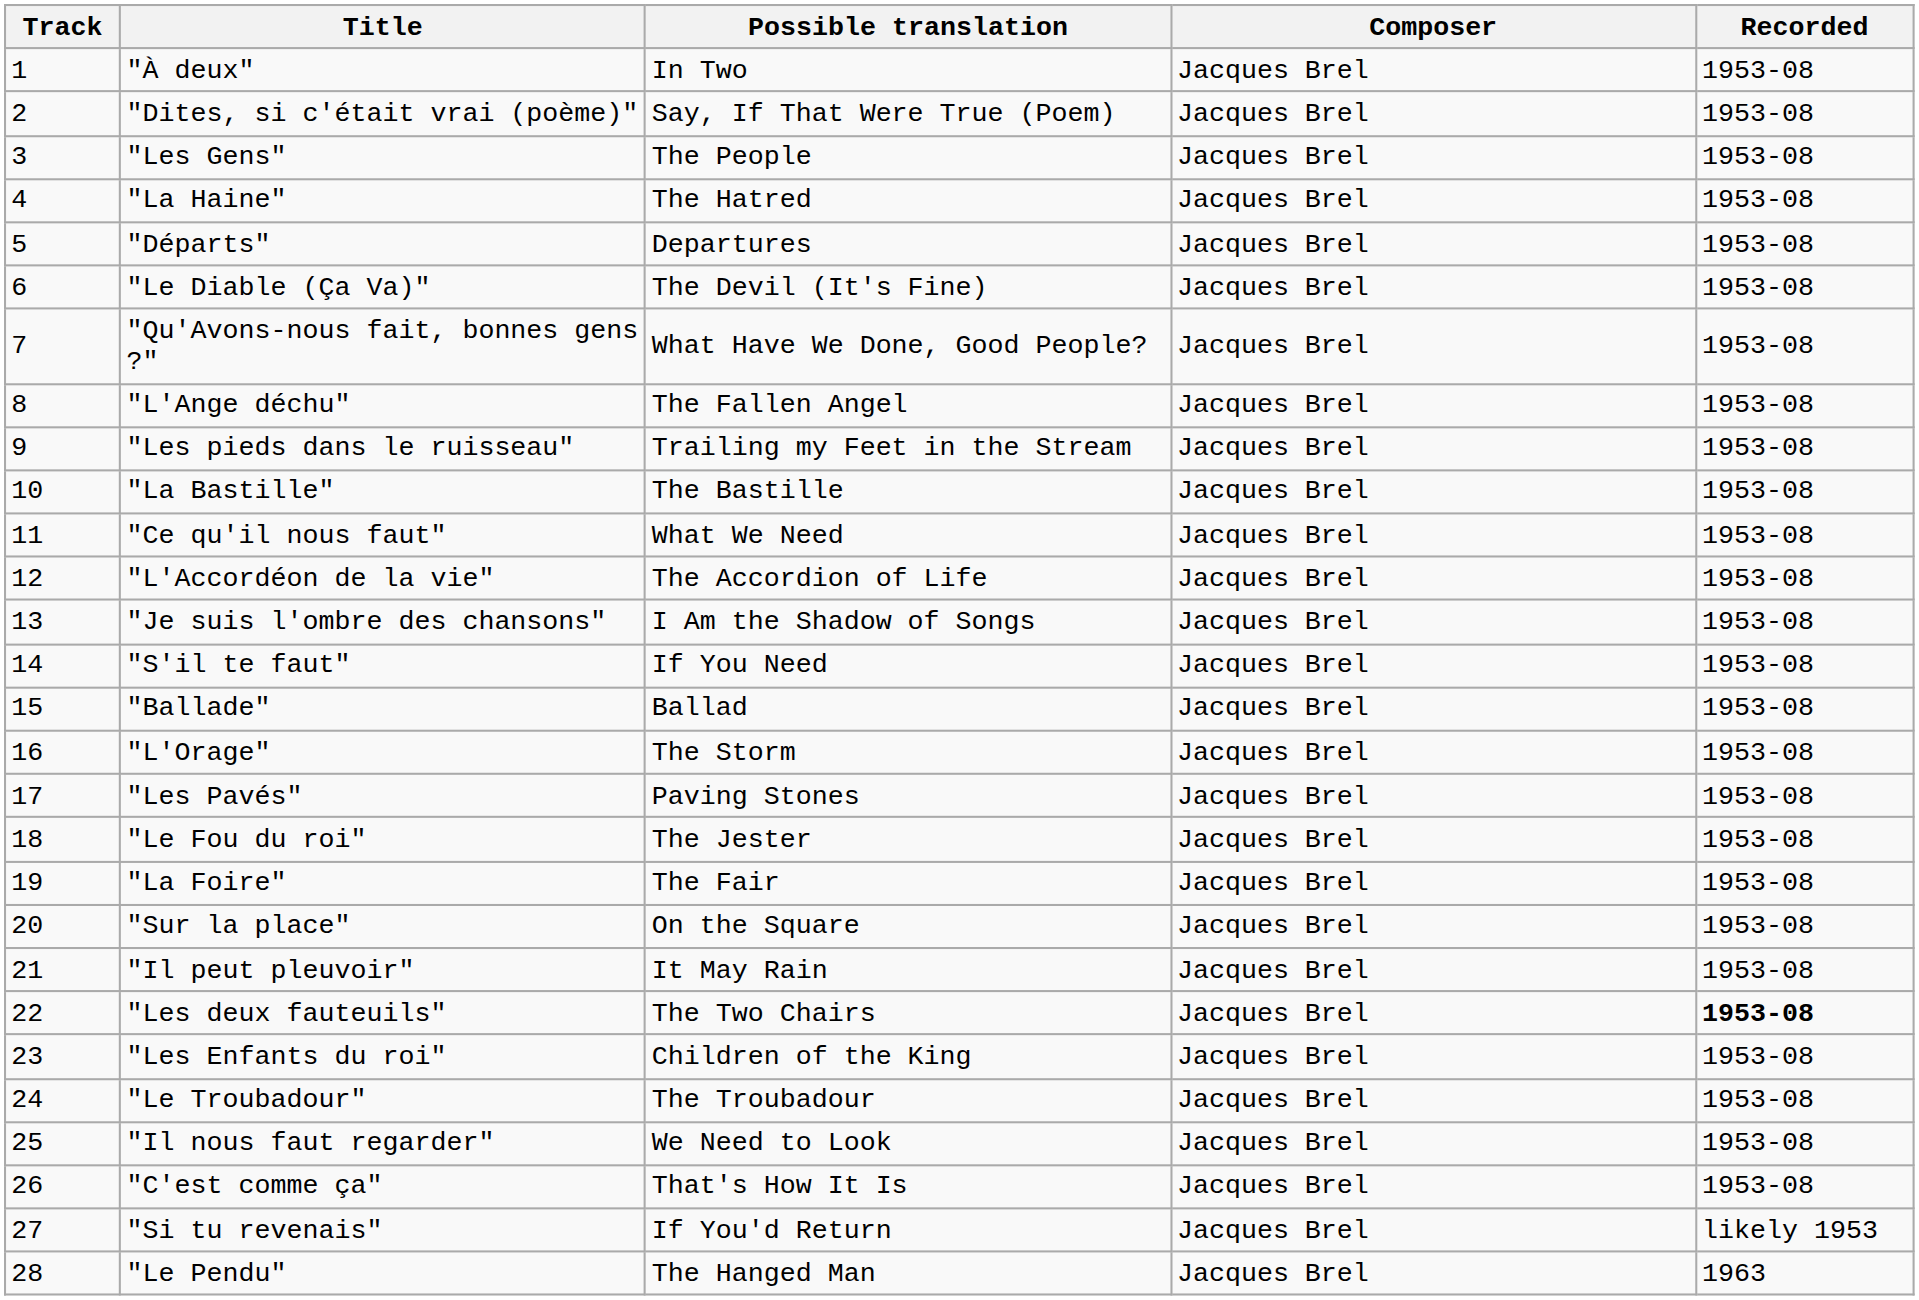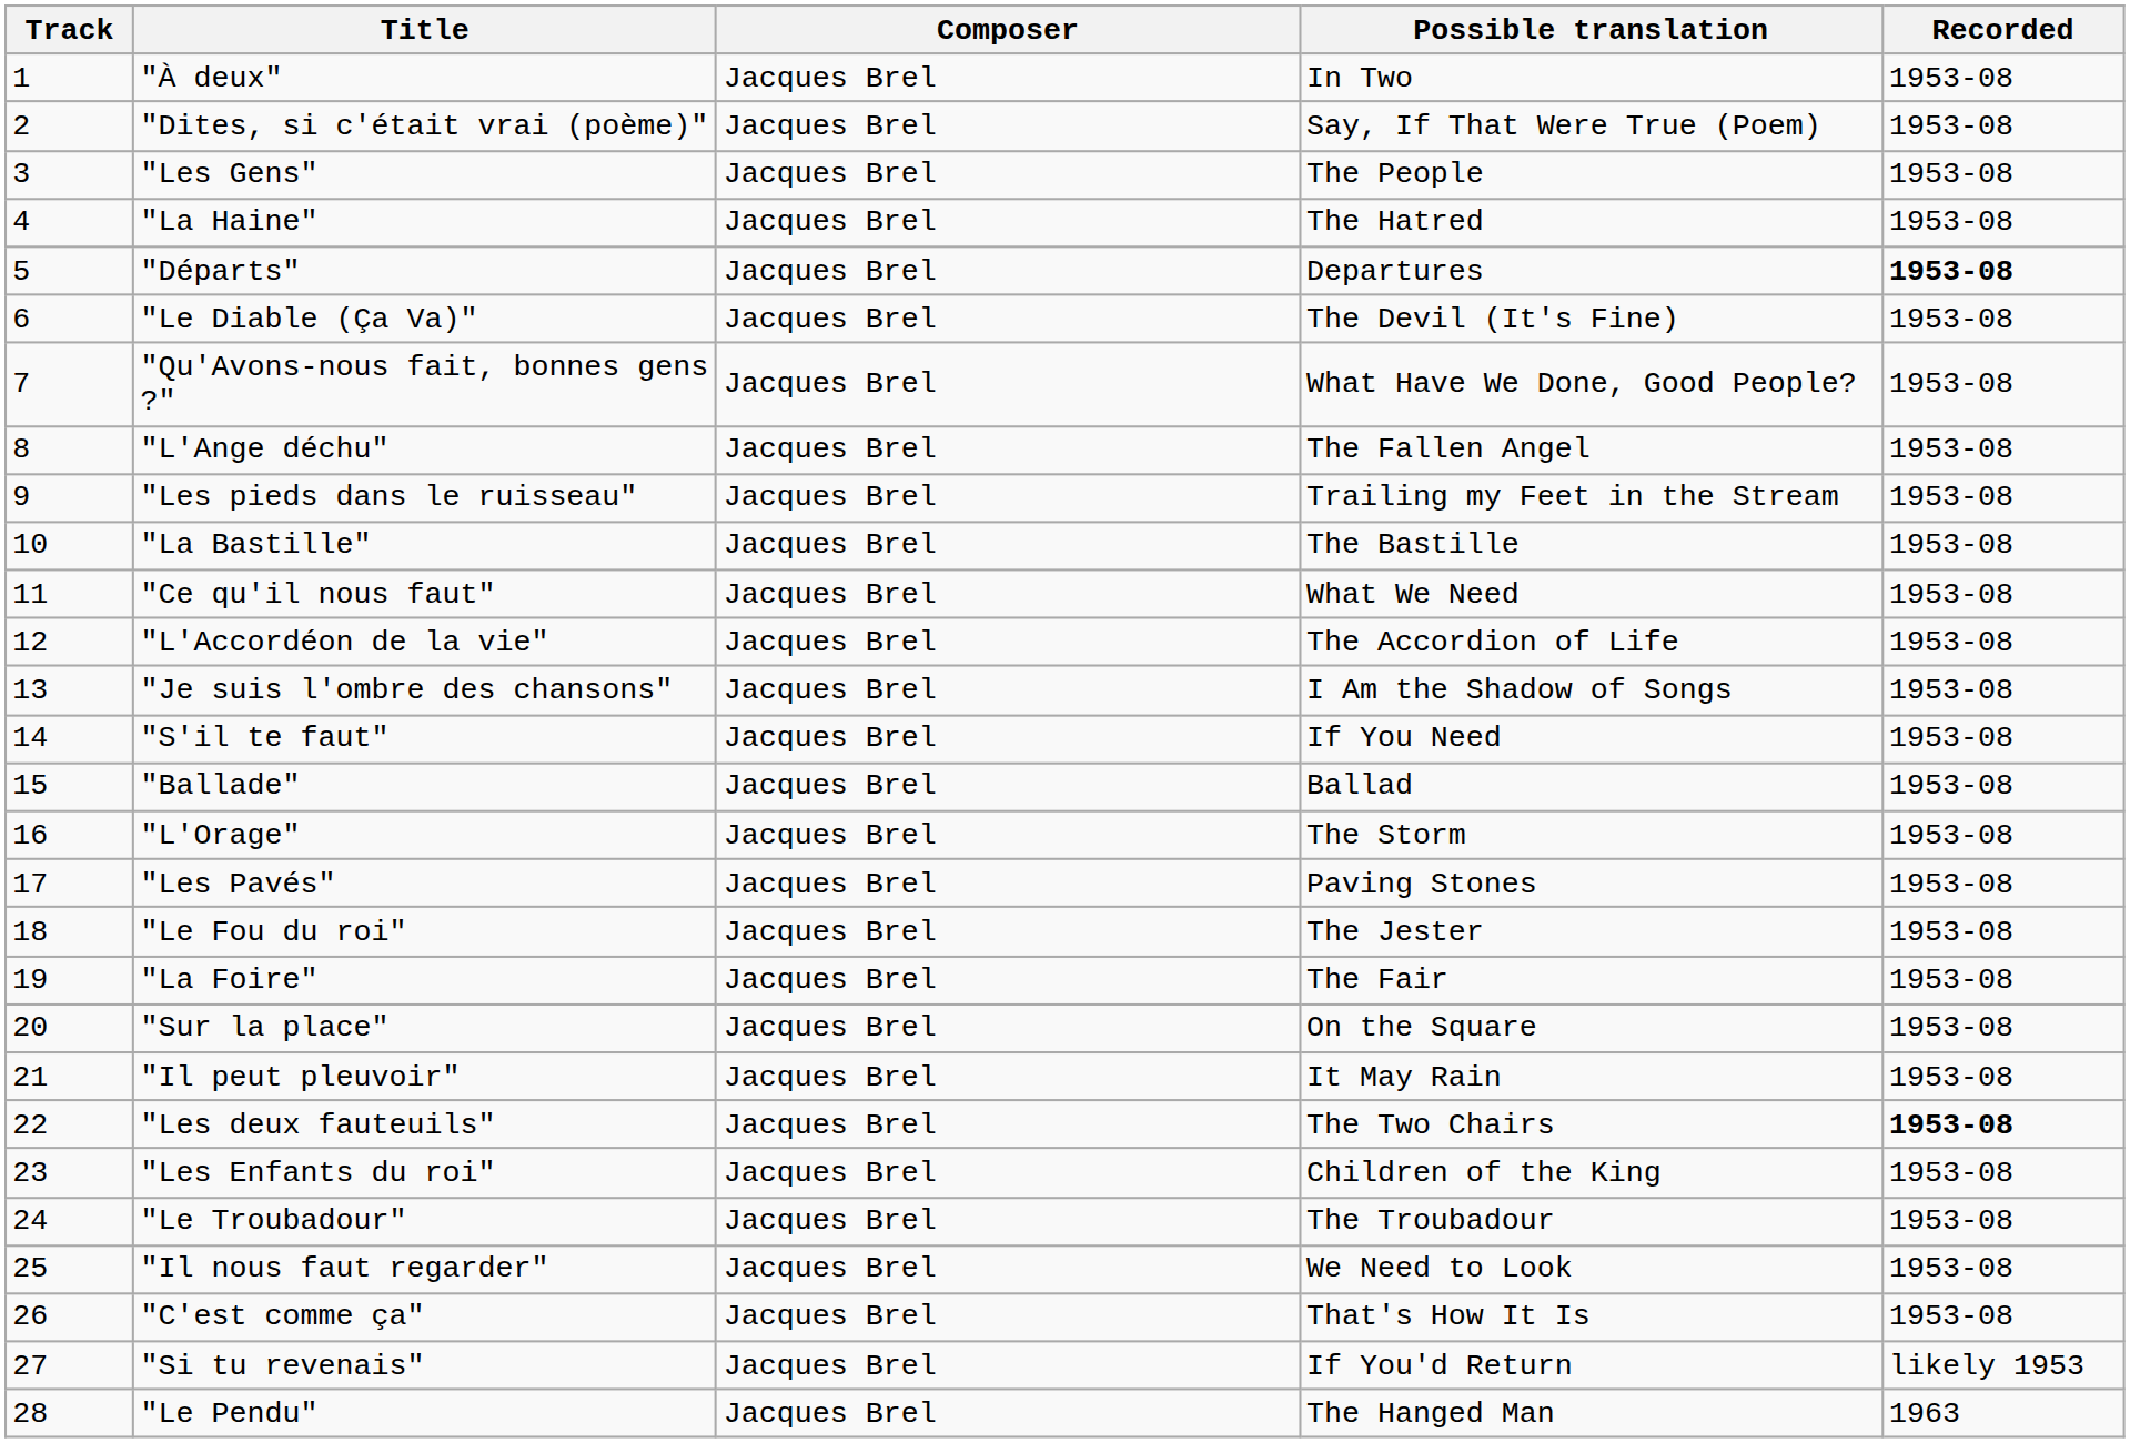columns swapped: Possible translation <-> Composer
"Départs" | Recorded: normal -> bold
